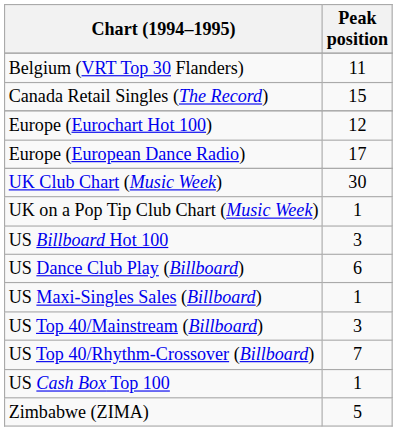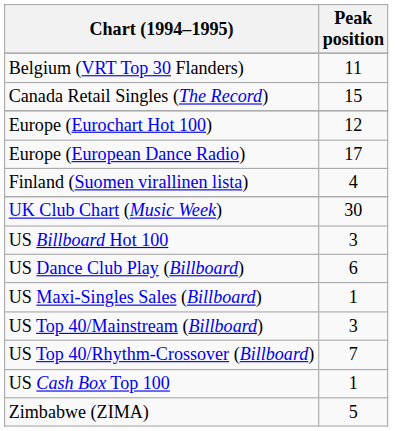+ row: Finland (Suomen virallinen lista) | 4
- row: UK on a Pop Tip Club Chart (Music Week) | 1
